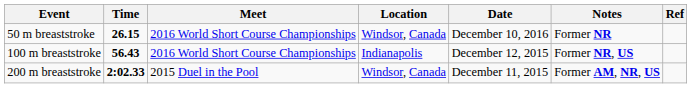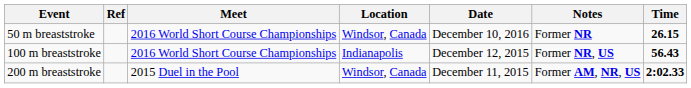columns swapped: Time <-> Ref
